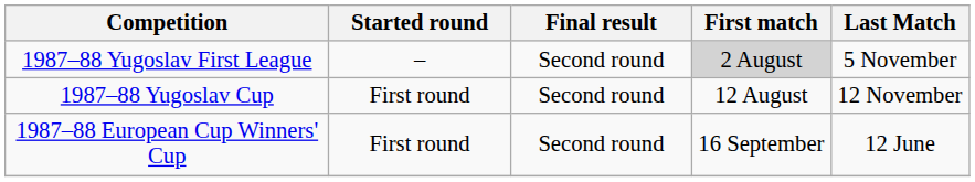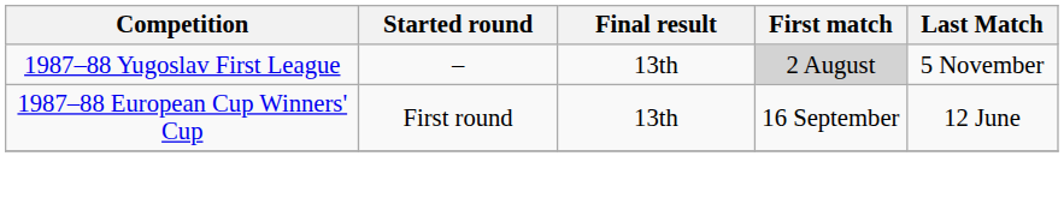1987–88 Yugoslav First League | Final result: Second round -> 13th
- row: 1987–88 Yugoslav Cup | First round | Second round | 12 August | 12 November
1987–88 European Cup Winners' Cup | Final result: Second round -> 13th
